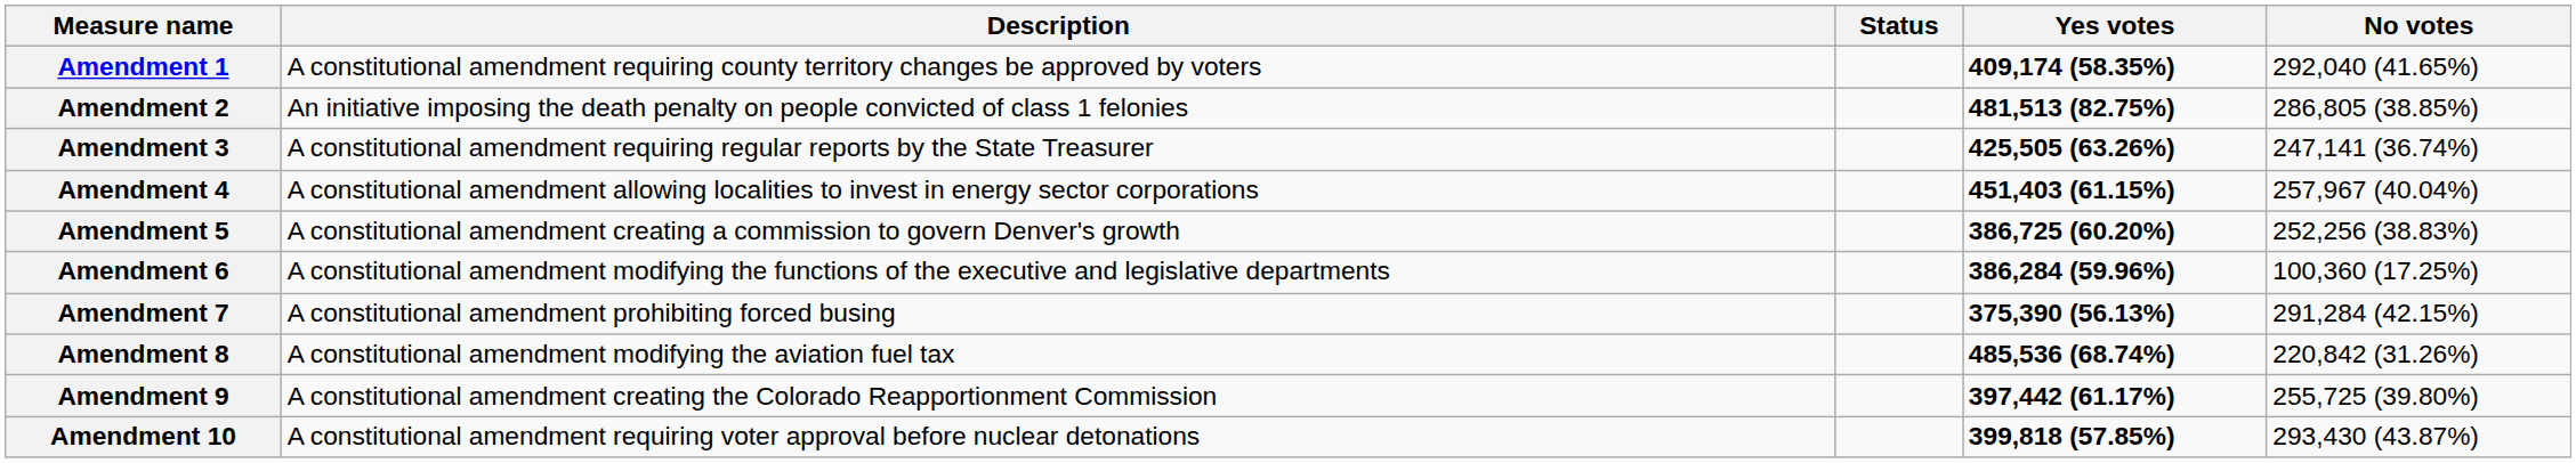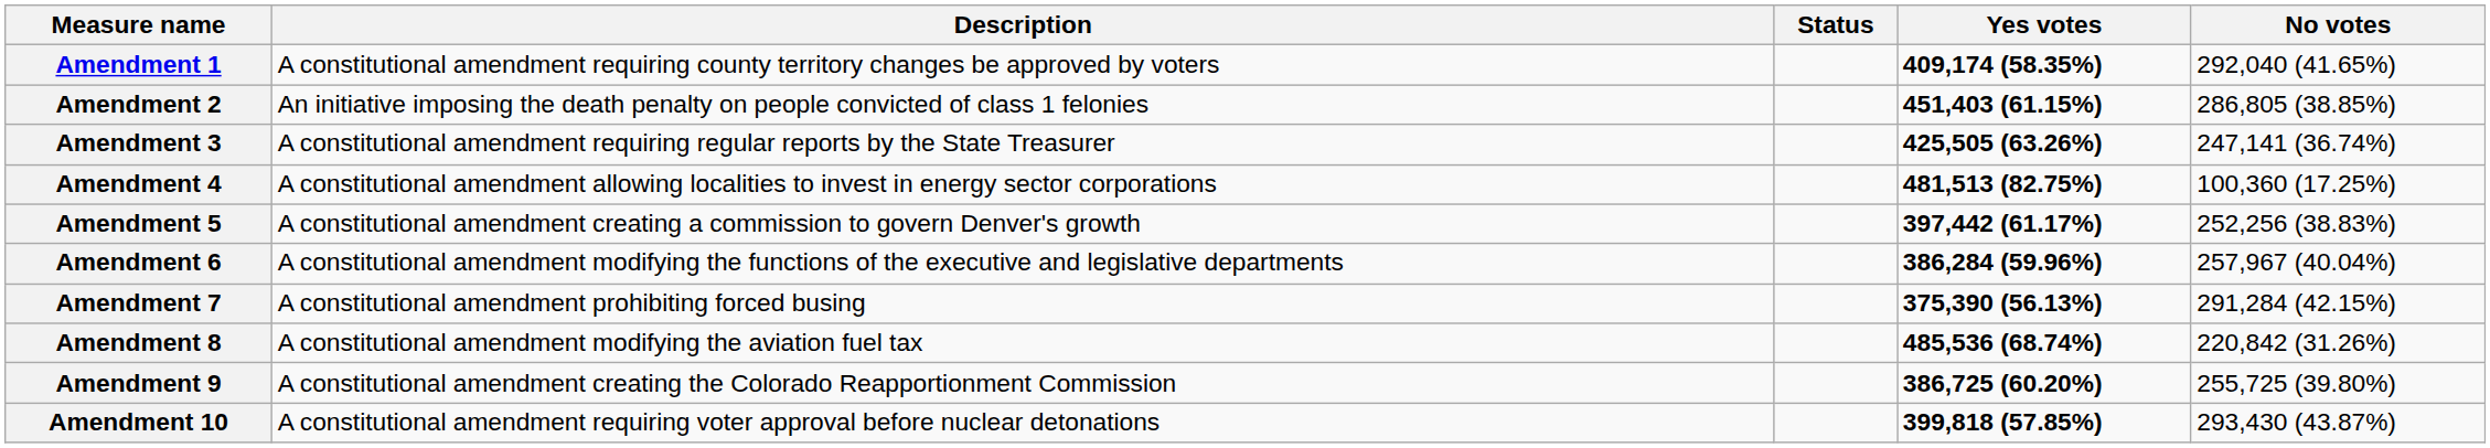Amendment 2 | Yes votes: 481,513 (82.75%) -> 451,403 (61.15%)
Amendment 4 | Yes votes: 451,403 (61.15%) -> 481,513 (82.75%)
Amendment 4 | No votes: 257,967 (40.04%) -> 100,360 (17.25%)
Amendment 5 | Yes votes: 386,725 (60.20%) -> 397,442 (61.17%)
Amendment 6 | No votes: 100,360 (17.25%) -> 257,967 (40.04%)
Amendment 9 | Yes votes: 397,442 (61.17%) -> 386,725 (60.20%)
